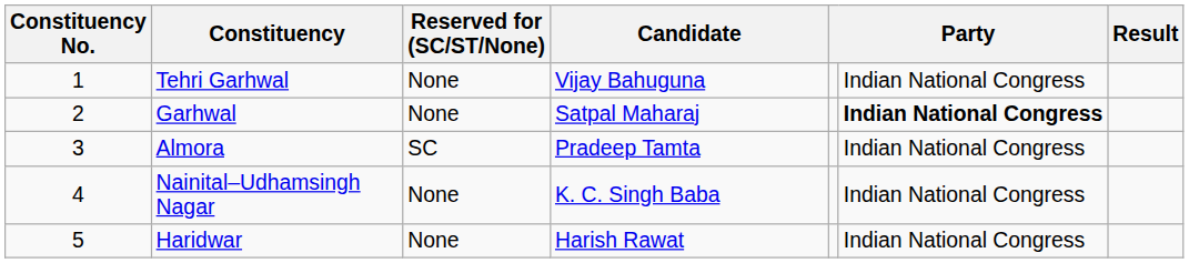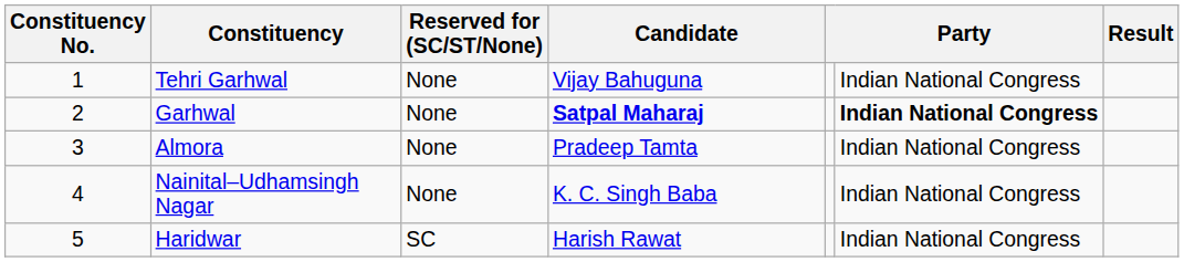Garhwal | Candidate: normal -> bold
Almora | Reserved for (SC/ST/None): SC -> None
Haridwar | Reserved for (SC/ST/None): None -> SC
